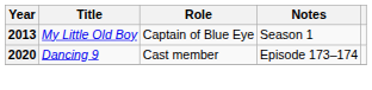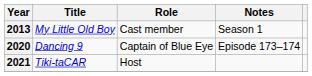2013 | Role: Captain of Blue Eye -> Cast member
2020 | Role: Cast member -> Captain of Blue Eye
+ row: 2021 | Tiki-taCAR | Host
